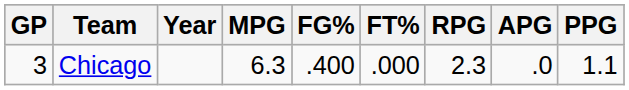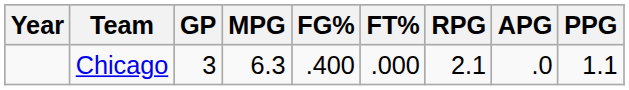columns swapped: Year <-> GP
Chicago | RPG: 2.3 -> 2.1
